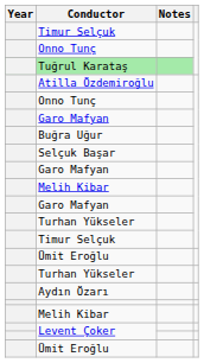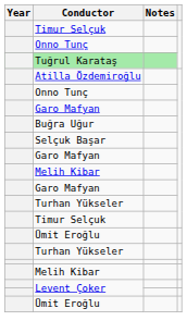- row: Aydın Özarı
